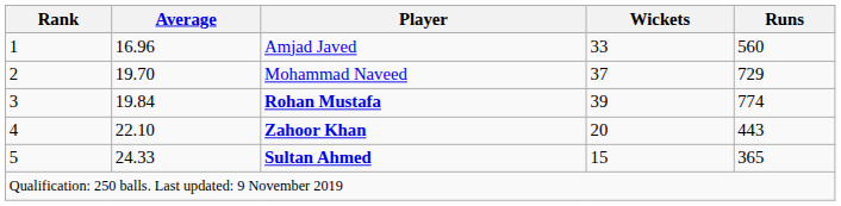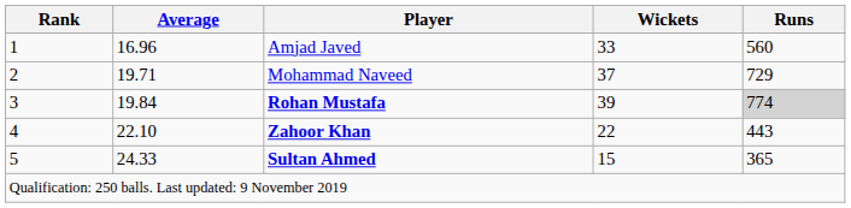Mohammad Naveed | Average: 19.70 -> 19.71
Rohan Mustafa | Runs: no background -> lightgrey background
Zahoor Khan | Wickets: 20 -> 22
